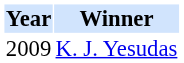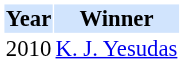K. J. Yesudas | Year: 2009 -> 2010
